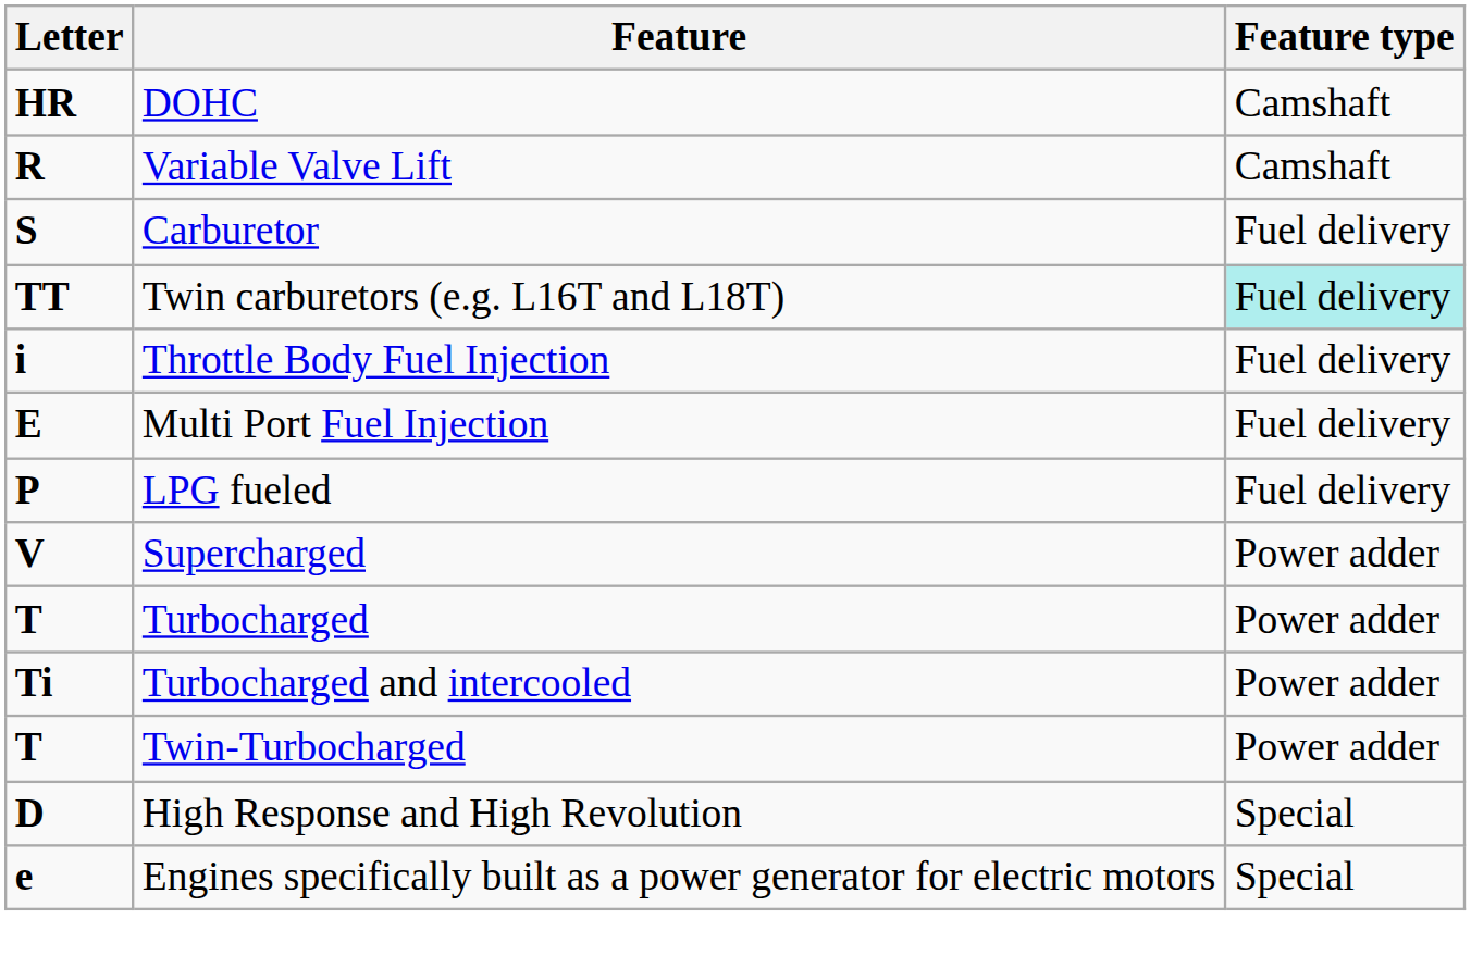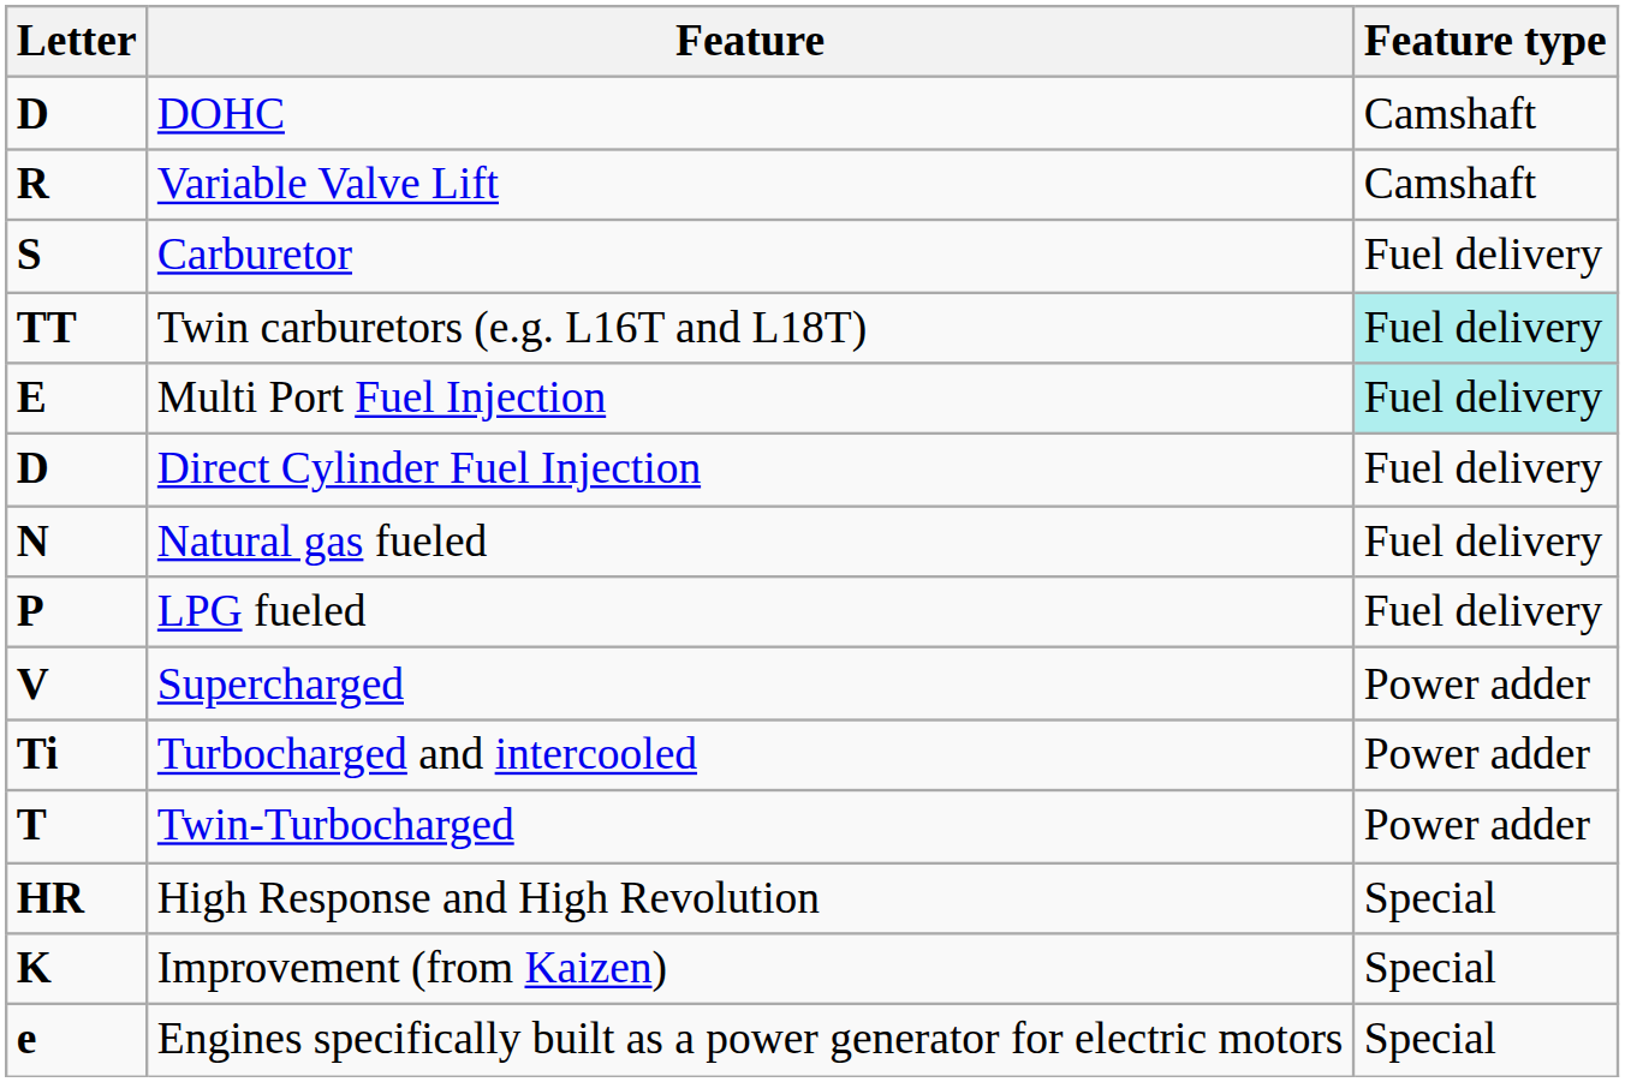DOHC | Letter: HR -> D
- row: i | Throttle Body Fuel Injection | Fuel delivery
Multi Port Fuel Injection | Feature type: no background -> paleturquoise background
+ row: D | Direct Cylinder Fuel Injection | Fuel delivery
+ row: N | Natural gas fueled | Fuel delivery
- row: T | Turbocharged | Power adder
High Response and High Revolution | Letter: D -> HR
+ row: K | Improvement (from Kaizen) | Special
